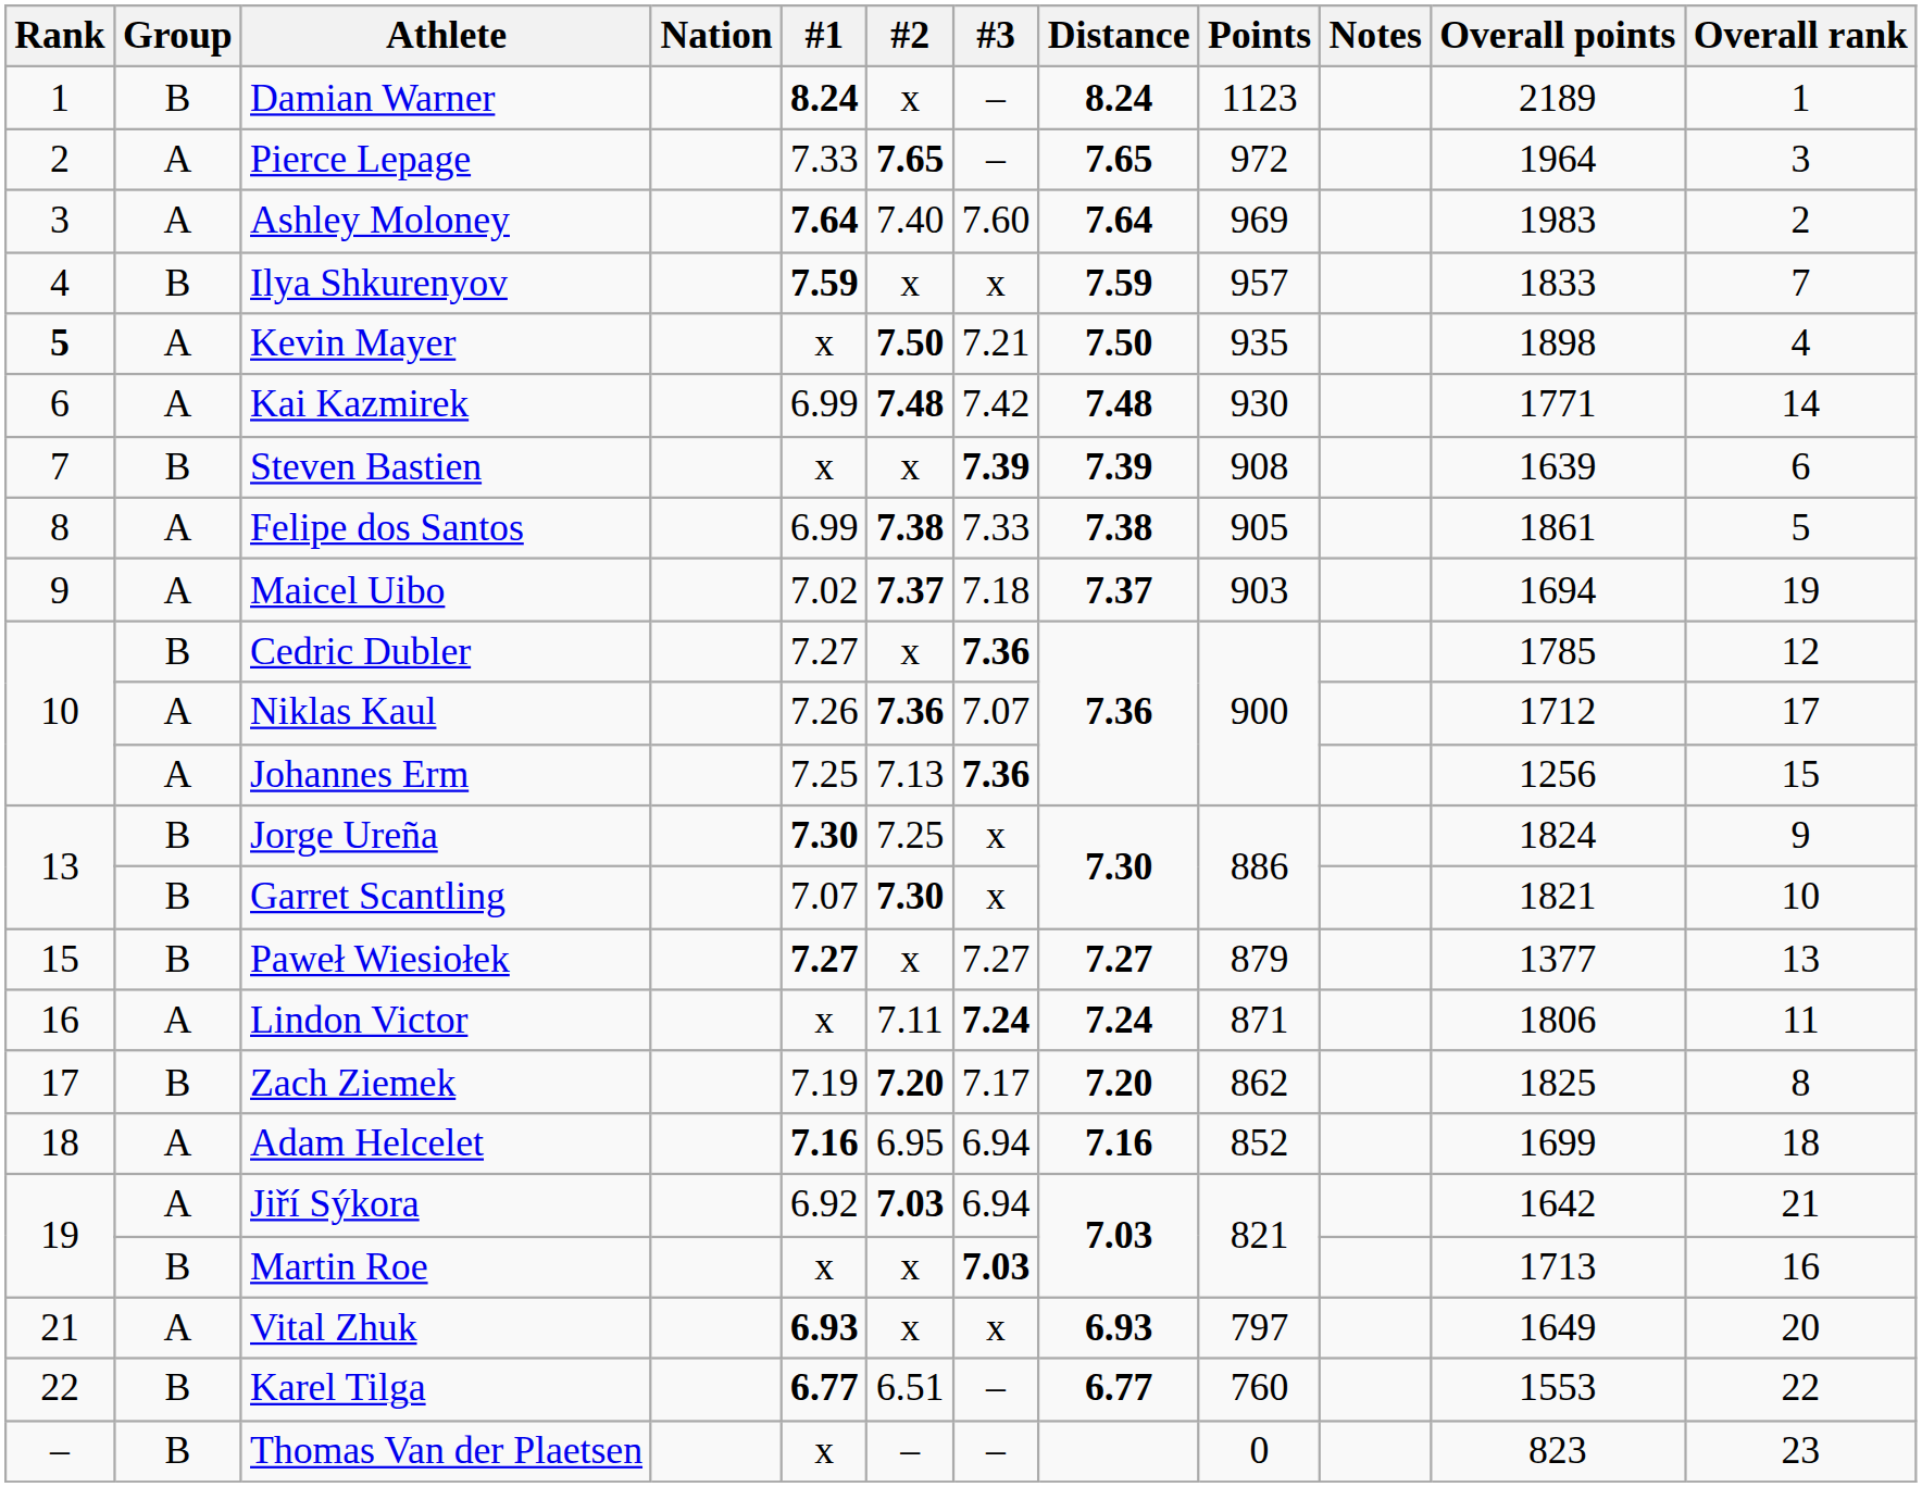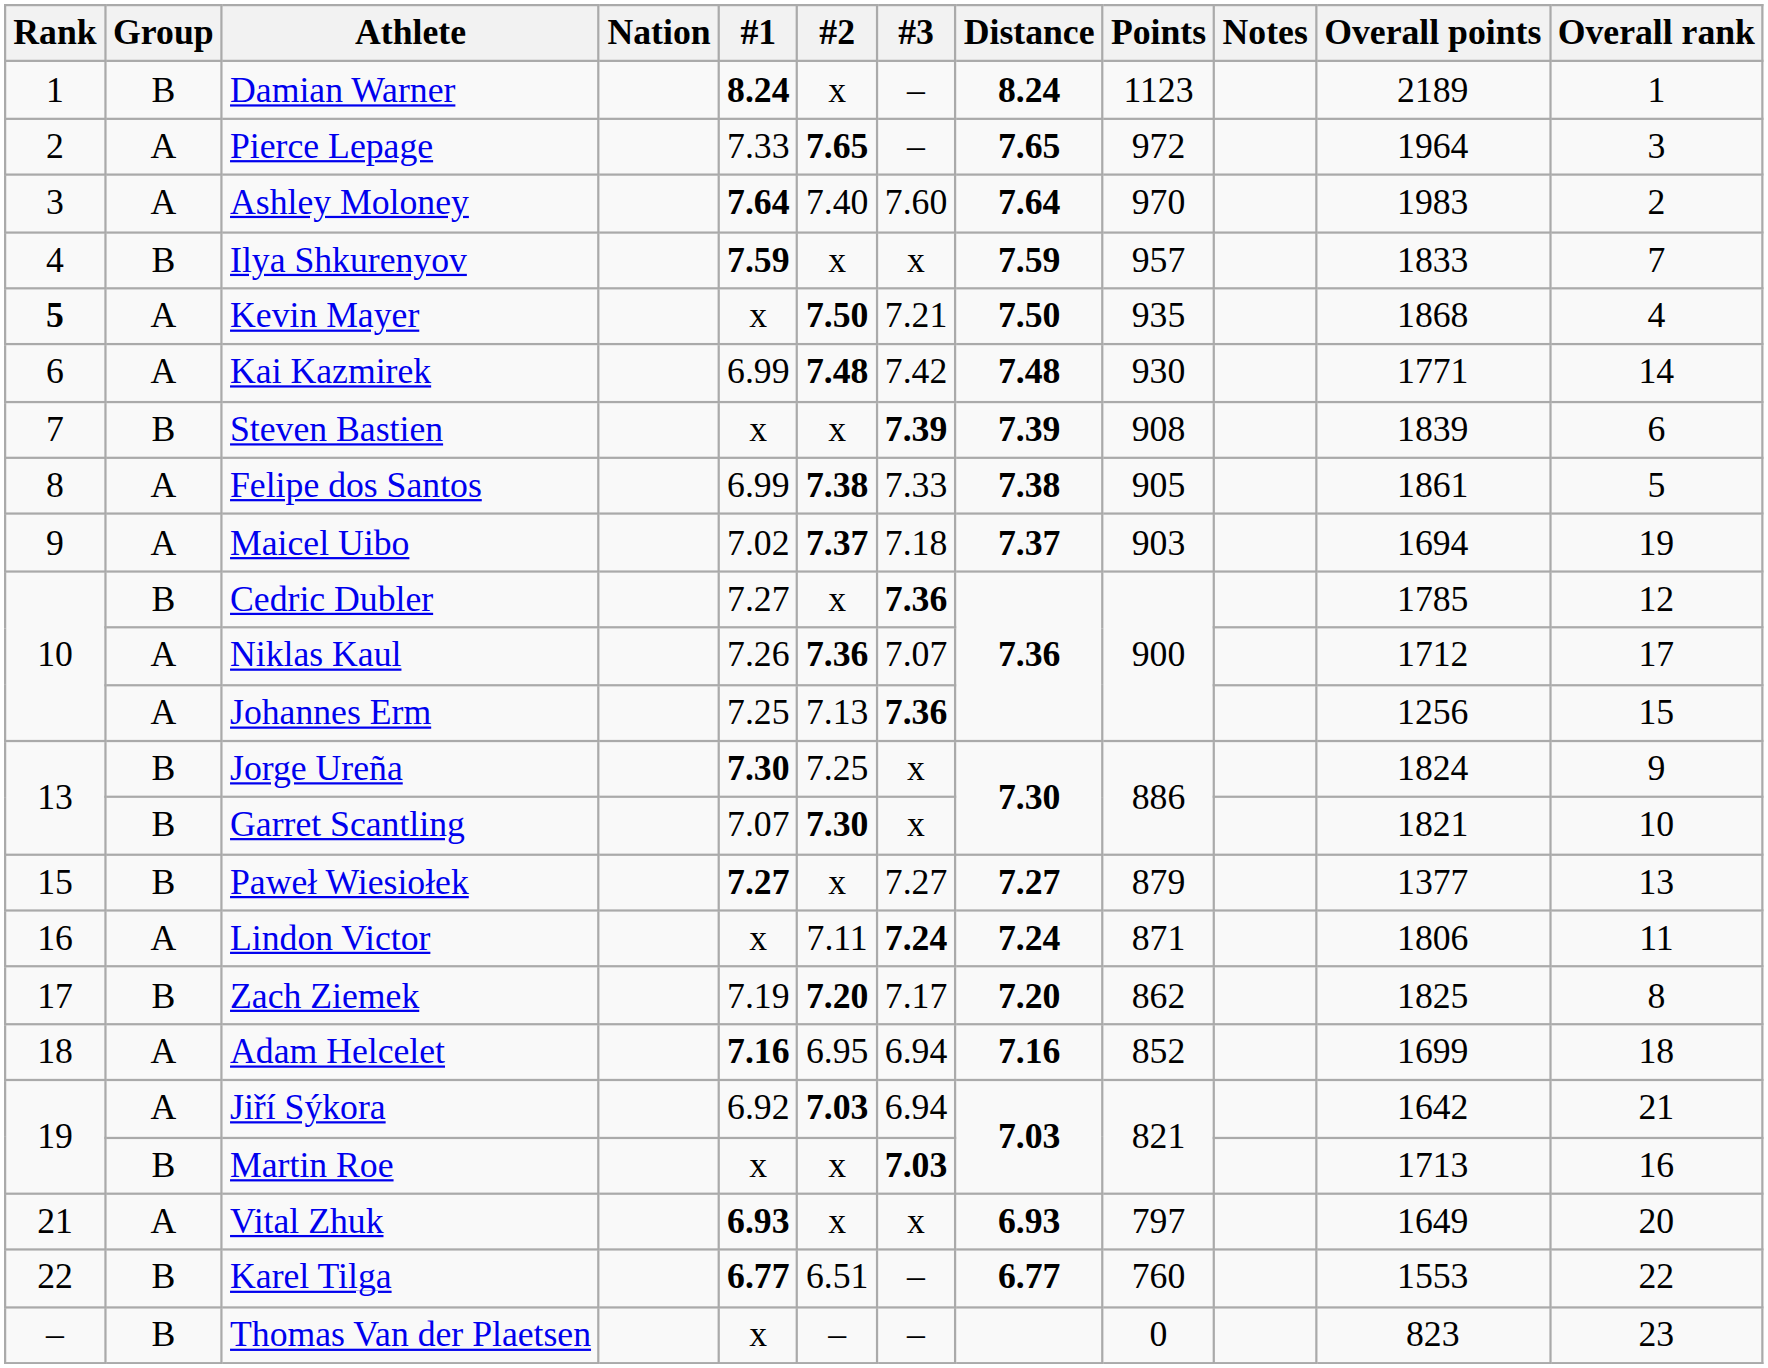Ashley Moloney | Points: 969 -> 970
Kevin Mayer | Overall points: 1898 -> 1868
Steven Bastien | Overall points: 1639 -> 1839
